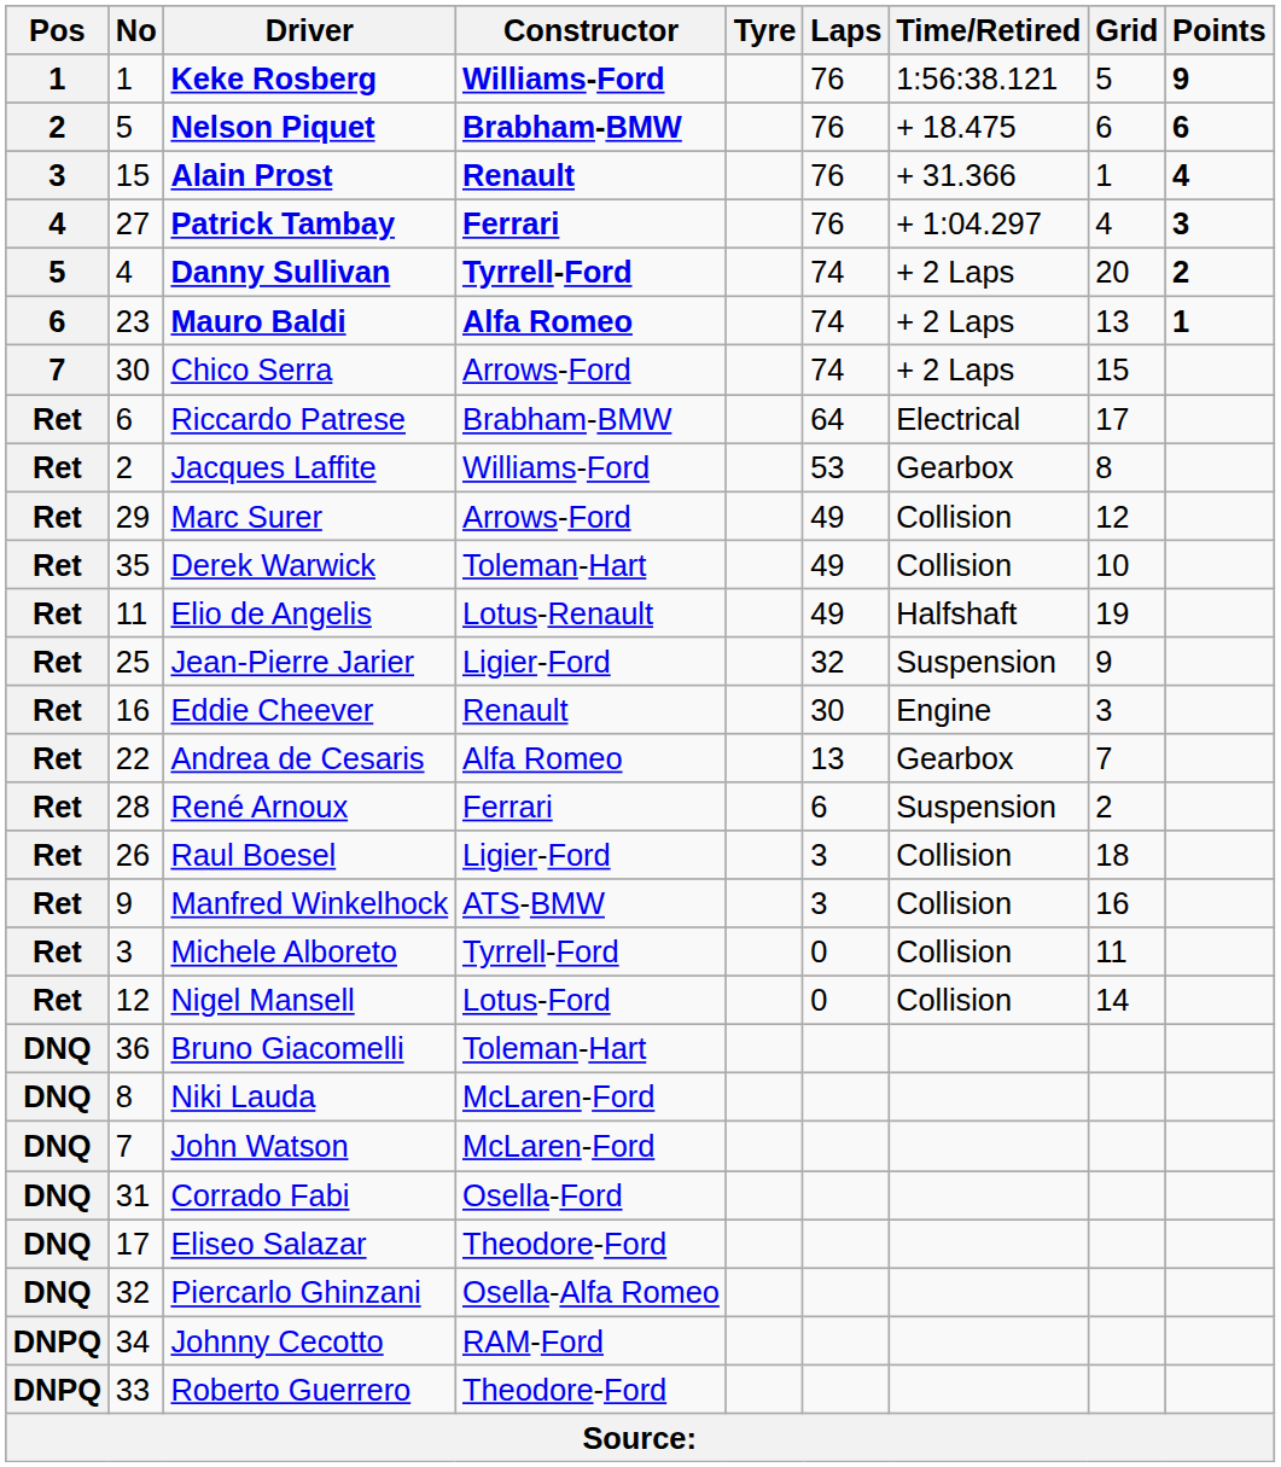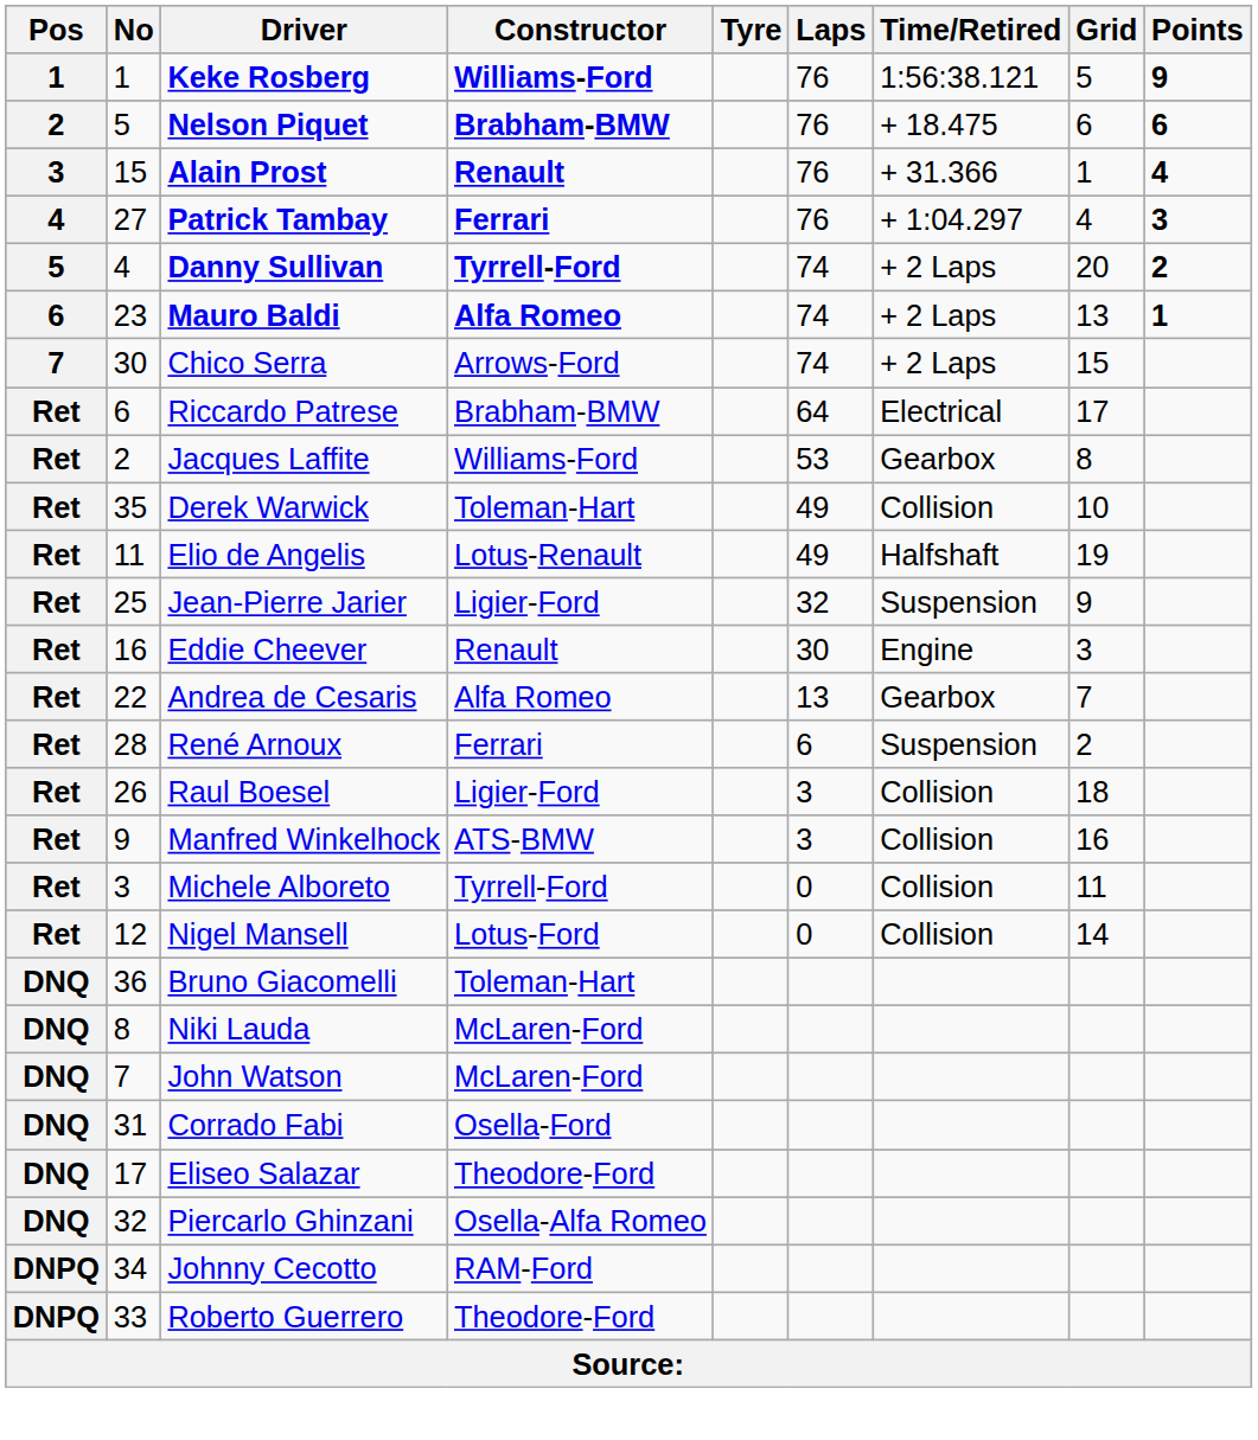- row: Ret | 29 | Marc Surer | Arrows-Ford | 49 | Collision | 12
